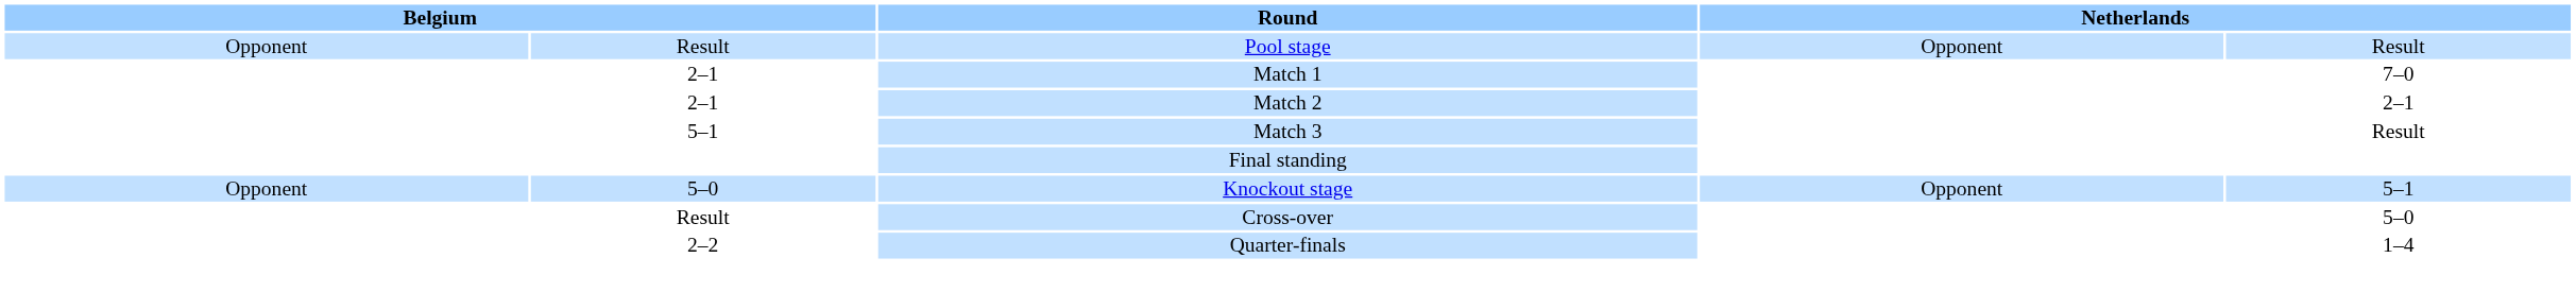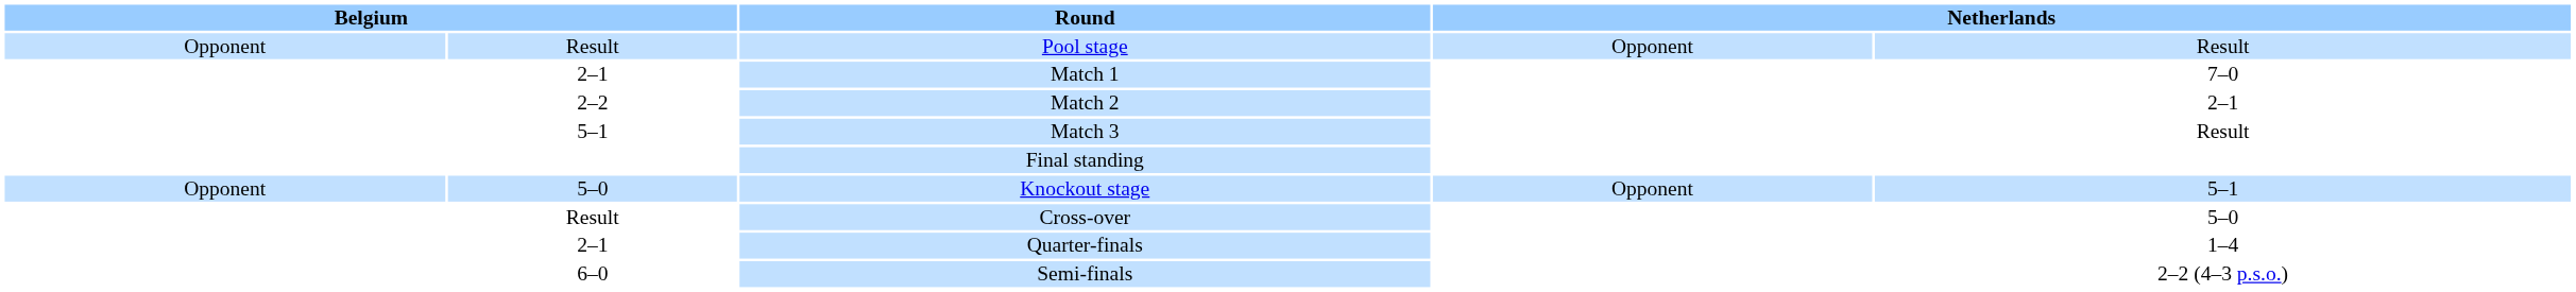Match 2 | column 2: 2–1 -> 2–2
Quarter-finals | column 2: 2–2 -> 2–1
+ row: 6–0 | Semi-finals | 2–2 (4–3 p.s.o.)
